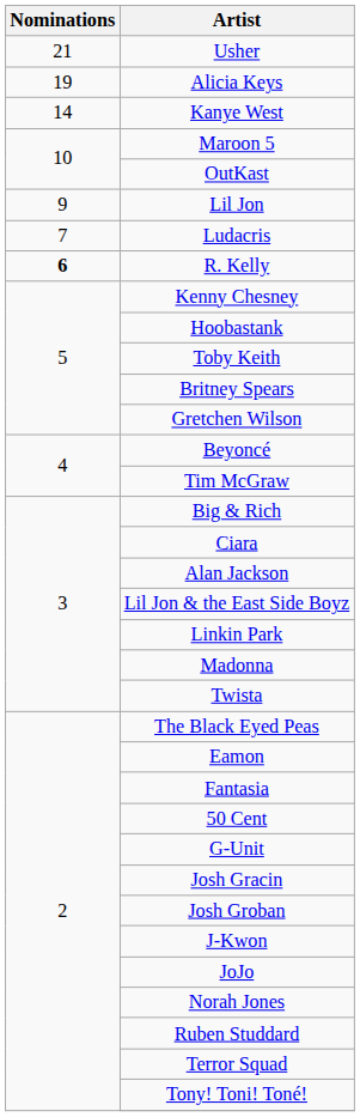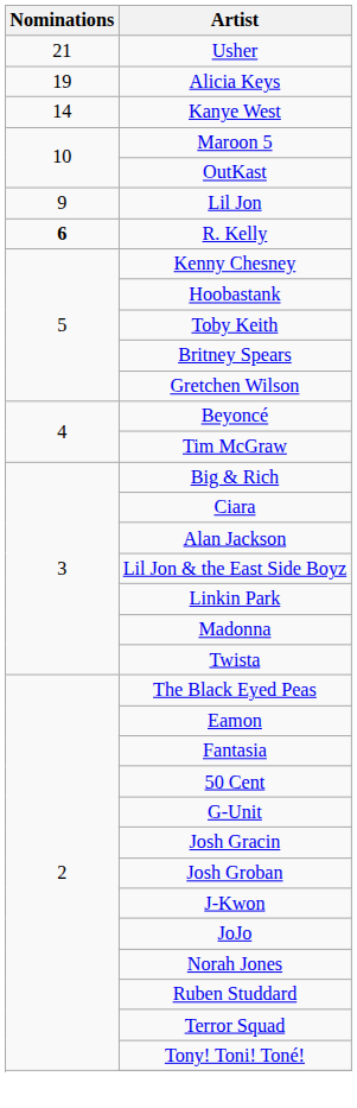- row: 7 | Ludacris
